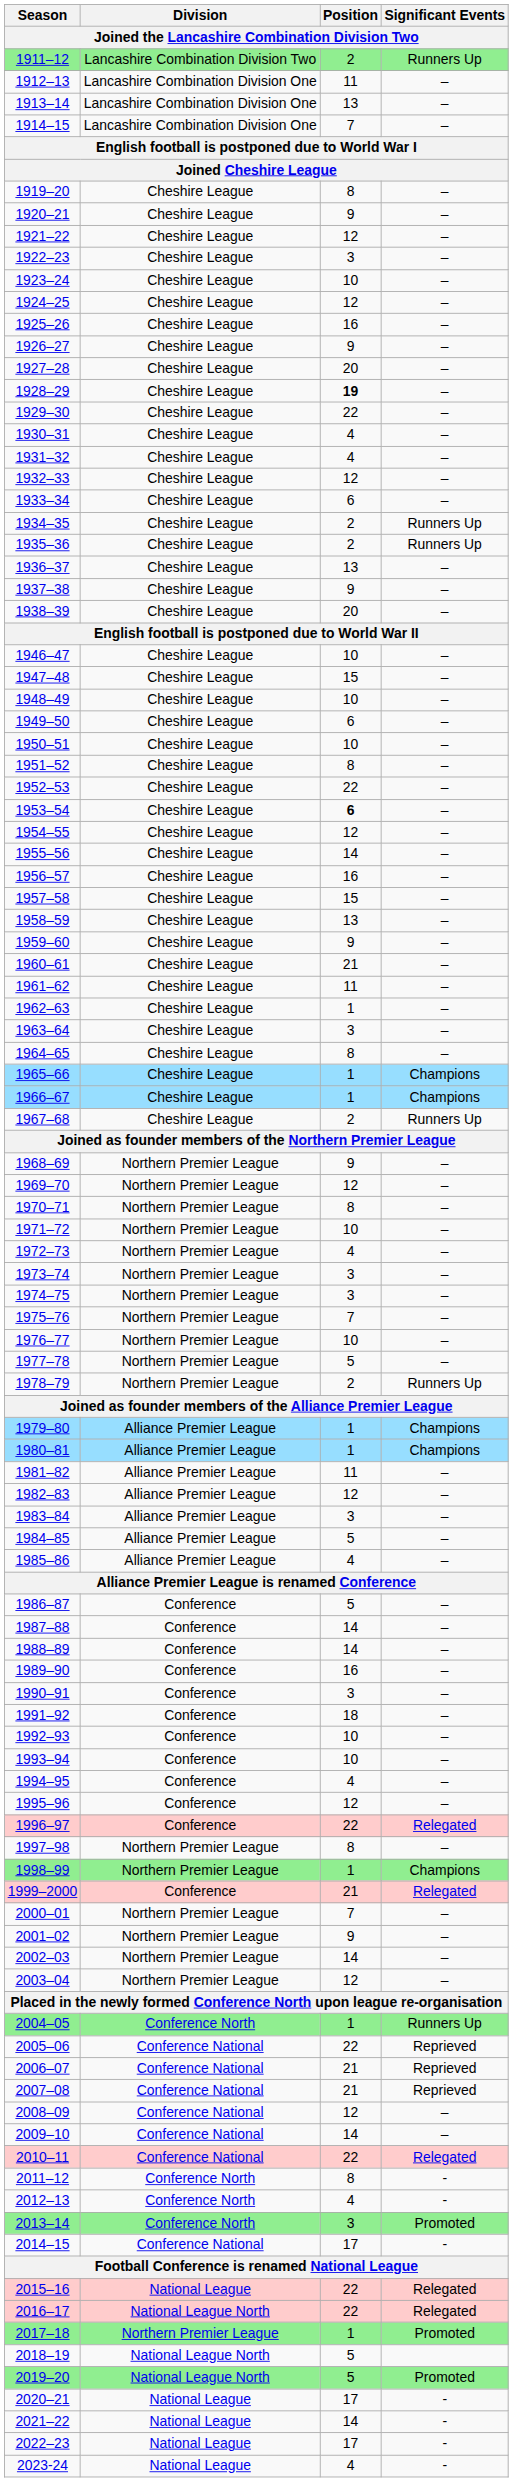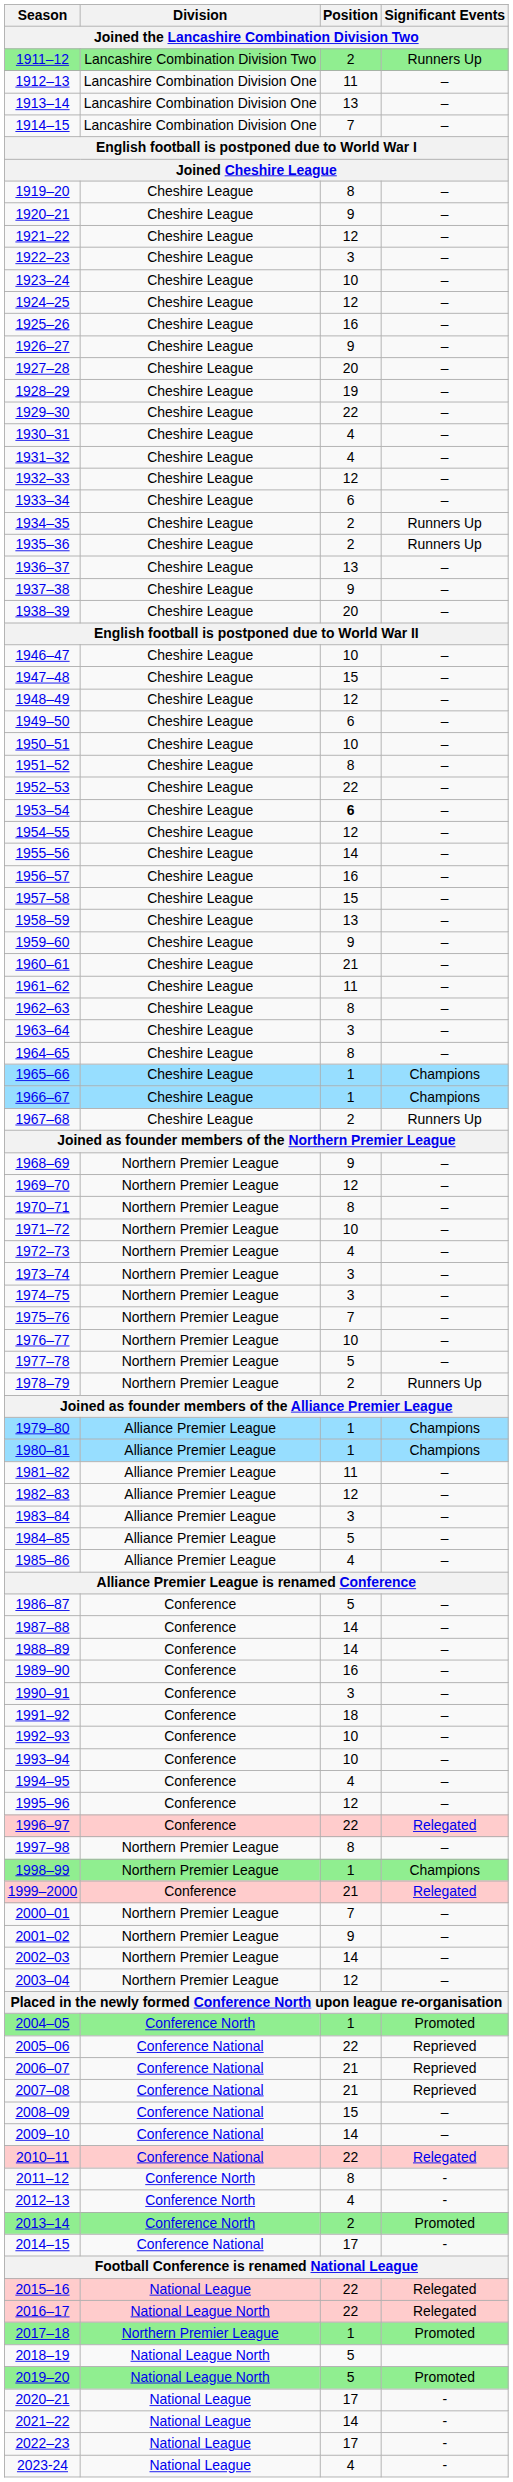1928–29 | Position: bold -> normal
1948–49 | Position: 10 -> 12
1962–63 | Position: 1 -> 8
2004–05 | Significant Events: Runners Up -> Promoted
2008–09 | Position: 12 -> 15
2013–14 | Position: 3 -> 2
